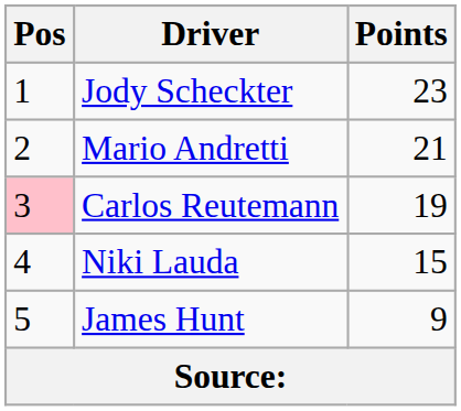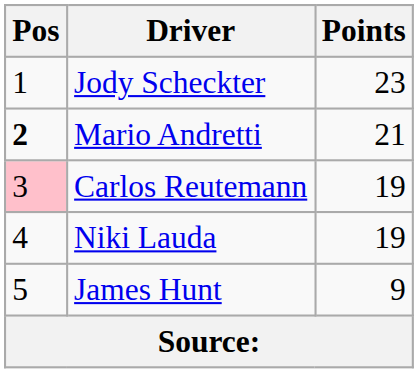Mario Andretti | Pos: normal -> bold
Niki Lauda | Points: 15 -> 19
